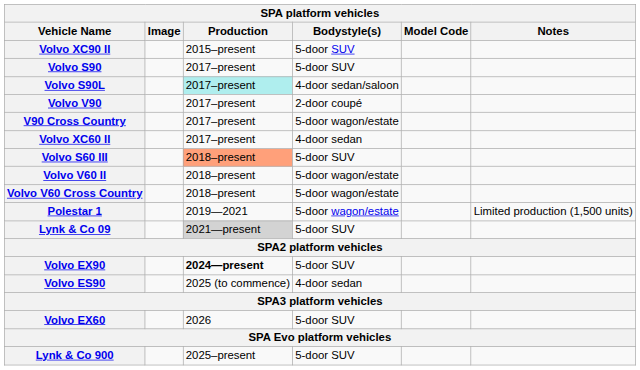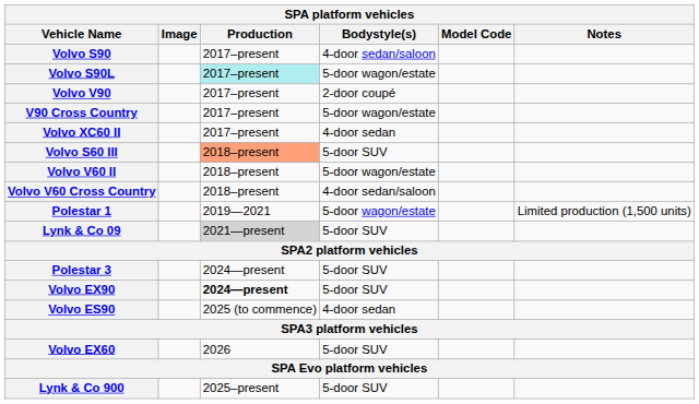- row: Volvo XC90 II | 2015–present | 5-door SUV
Volvo S90 | Bodystyle(s): 5-door SUV -> 4-door sedan/saloon
Volvo S90L | Bodystyle(s): 4-door sedan/saloon -> 5-door wagon/estate
Volvo V60 Cross Country | Bodystyle(s): 5-door wagon/estate -> 4-door sedan/saloon
+ row: Polestar 3 | 2024—present | 5-door SUV
